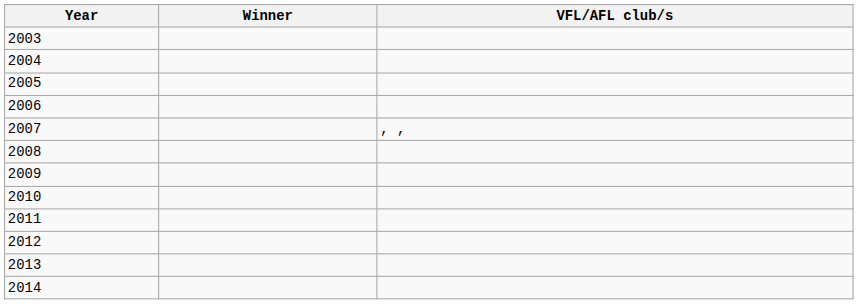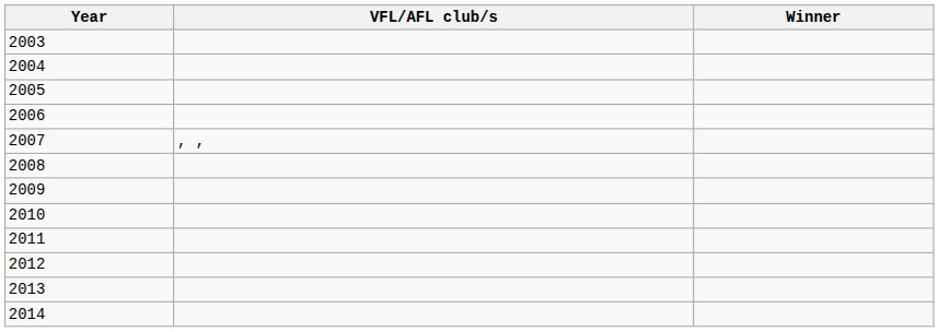columns swapped: Winner <-> VFL/AFL club/s
